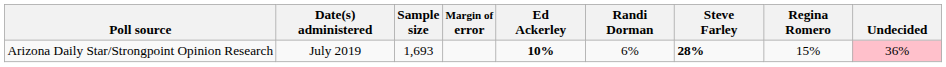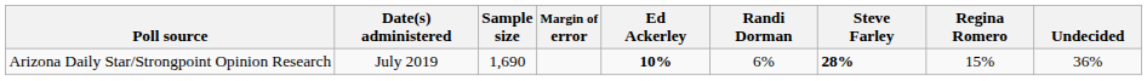Arizona Daily Star/Strongpoint Opinion Research | Sample size: 1,693 -> 1,690
Arizona Daily Star/Strongpoint Opinion Research | Undecided: pink background -> no background
